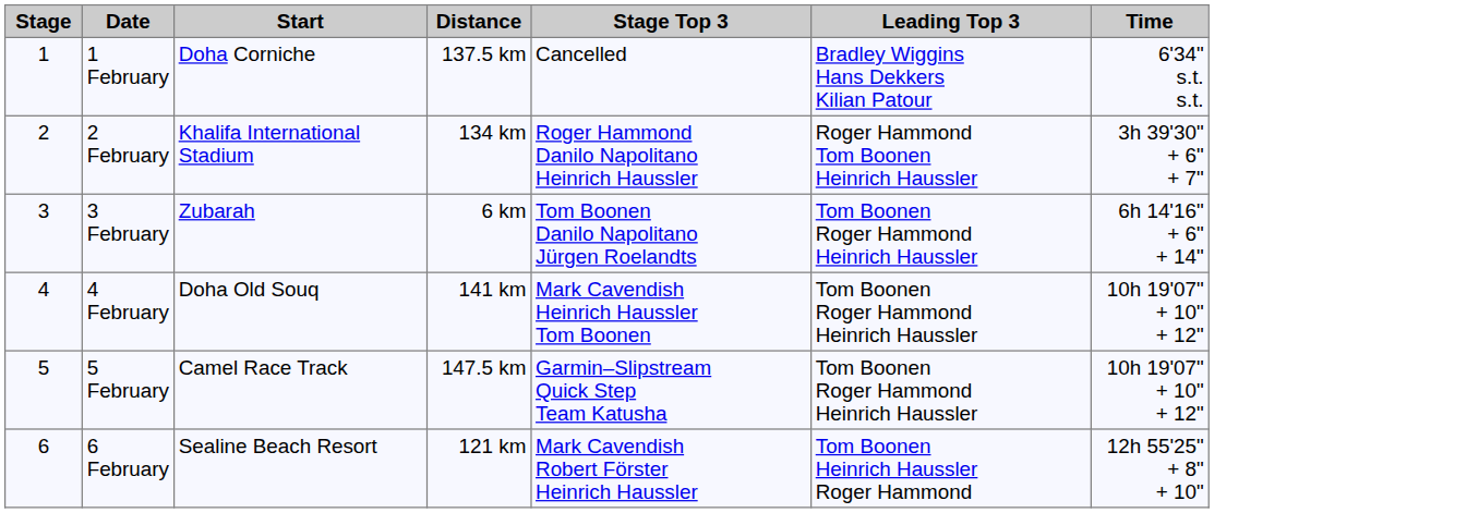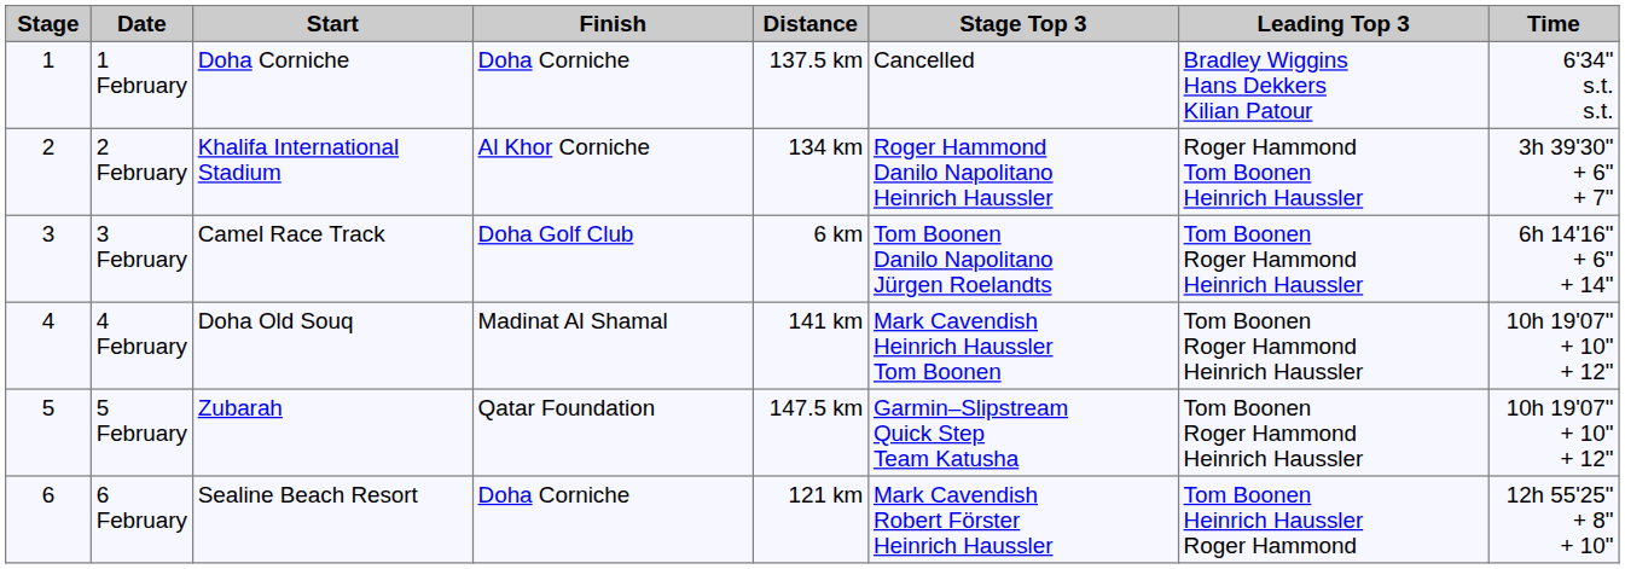+ column: Finish | Doha Corniche | Al Khor Corniche | Doha Golf Club | Madinat Al Shamal | Qatar Foundation | Doha Corniche
3 February | Start: Zubarah -> Camel Race Track
5 February | Start: Camel Race Track -> Zubarah
